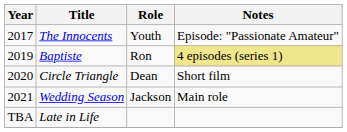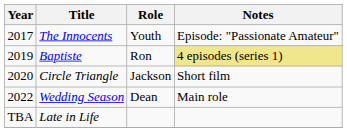Circle Triangle | Role: Dean -> Jackson
Wedding Season | Year: 2021 -> 2022
Wedding Season | Role: Jackson -> Dean
